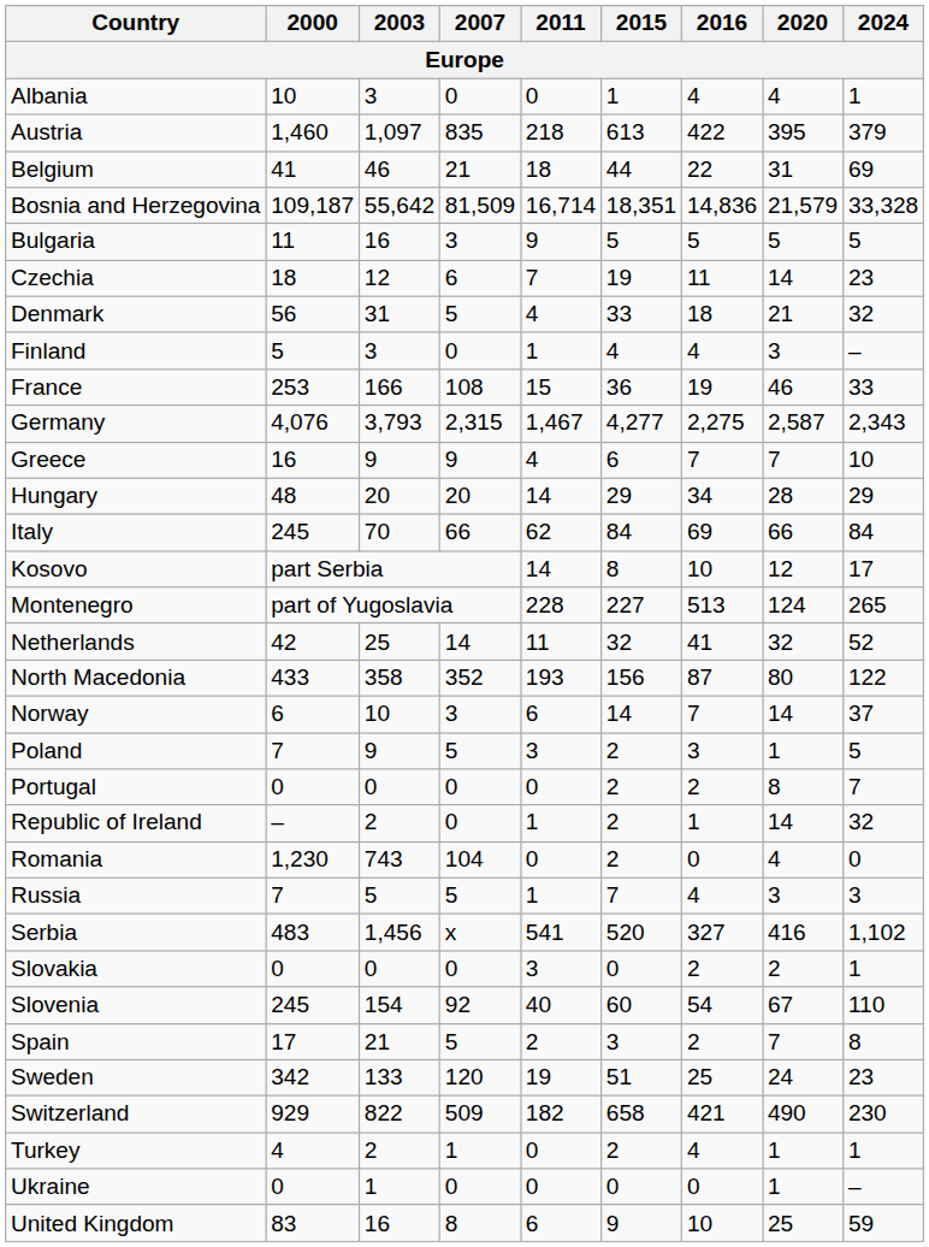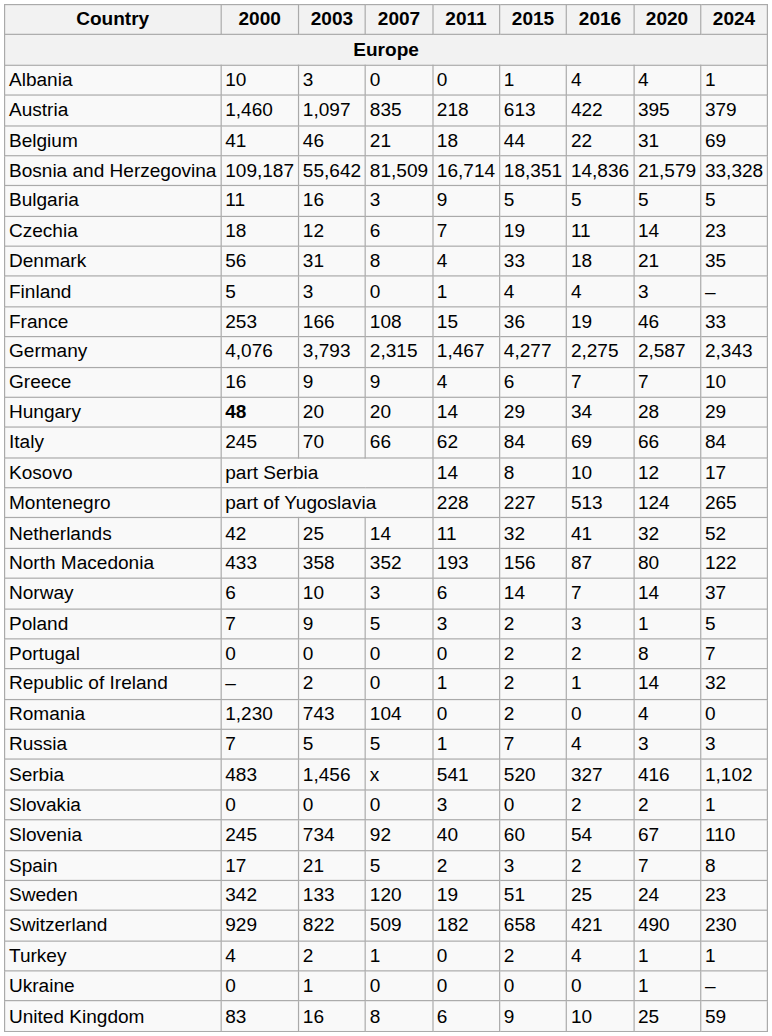Denmark | 2007: 5 -> 8
Denmark | 2024: 32 -> 35
Hungary | 2000: normal -> bold
Slovenia | 2003: 154 -> 734
